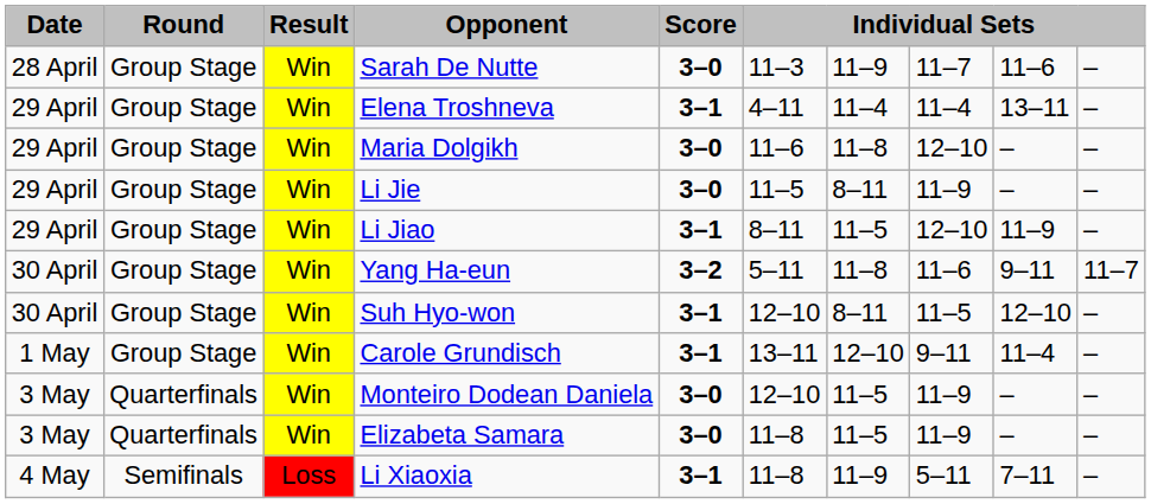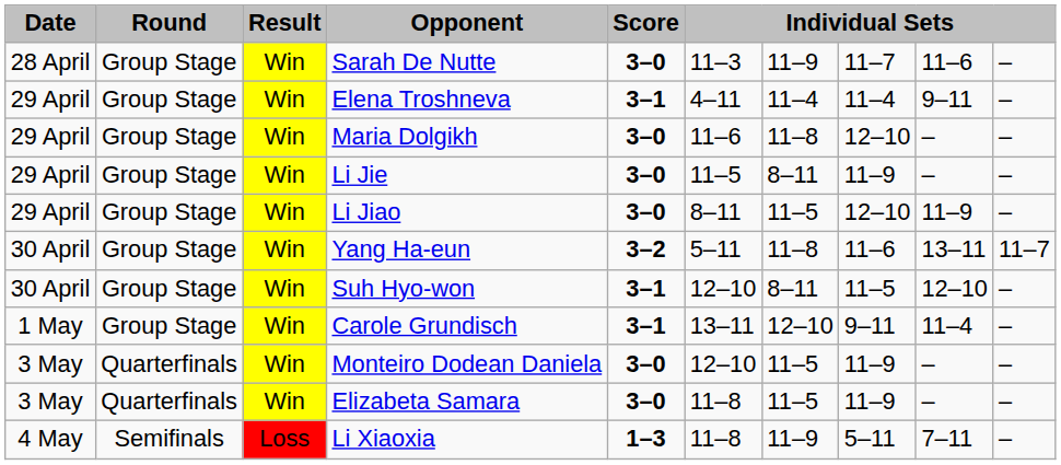Elena Troshneva | column 9: 13–11 -> 9–11
Li Jiao | Score: 3–1 -> 3–0
Yang Ha-eun | column 9: 9–11 -> 13–11
Li Xiaoxia | Score: 3–1 -> 1–3
